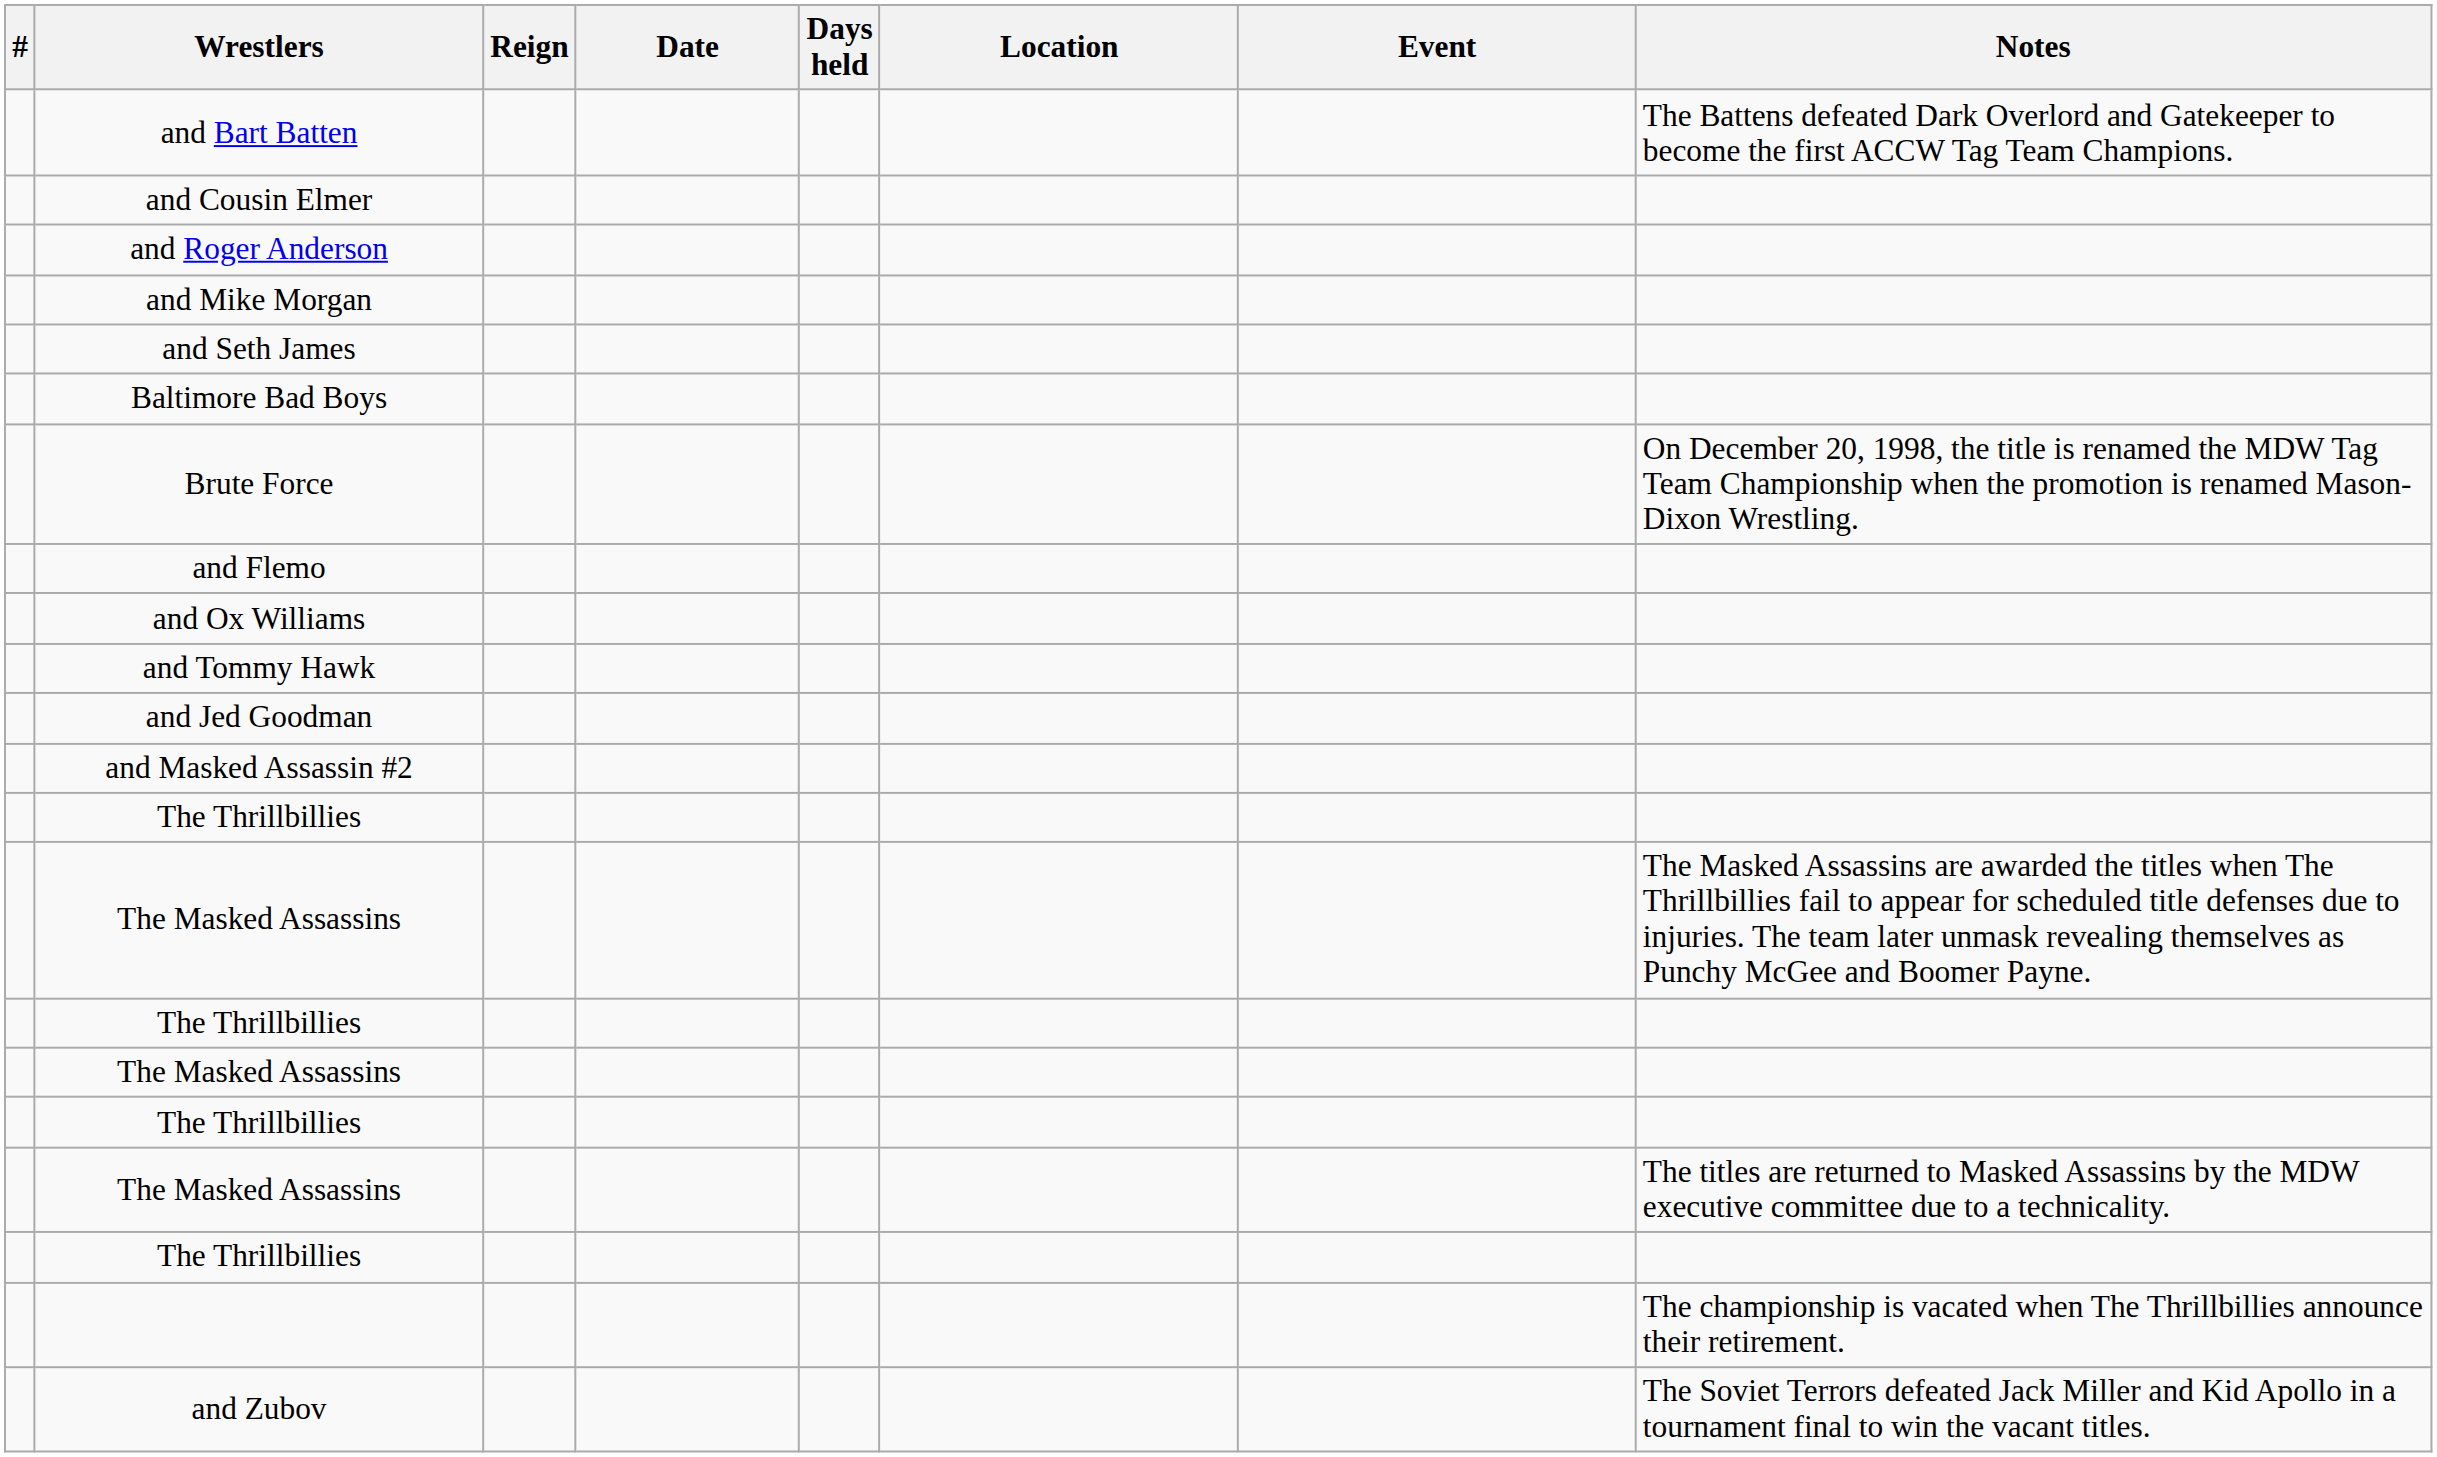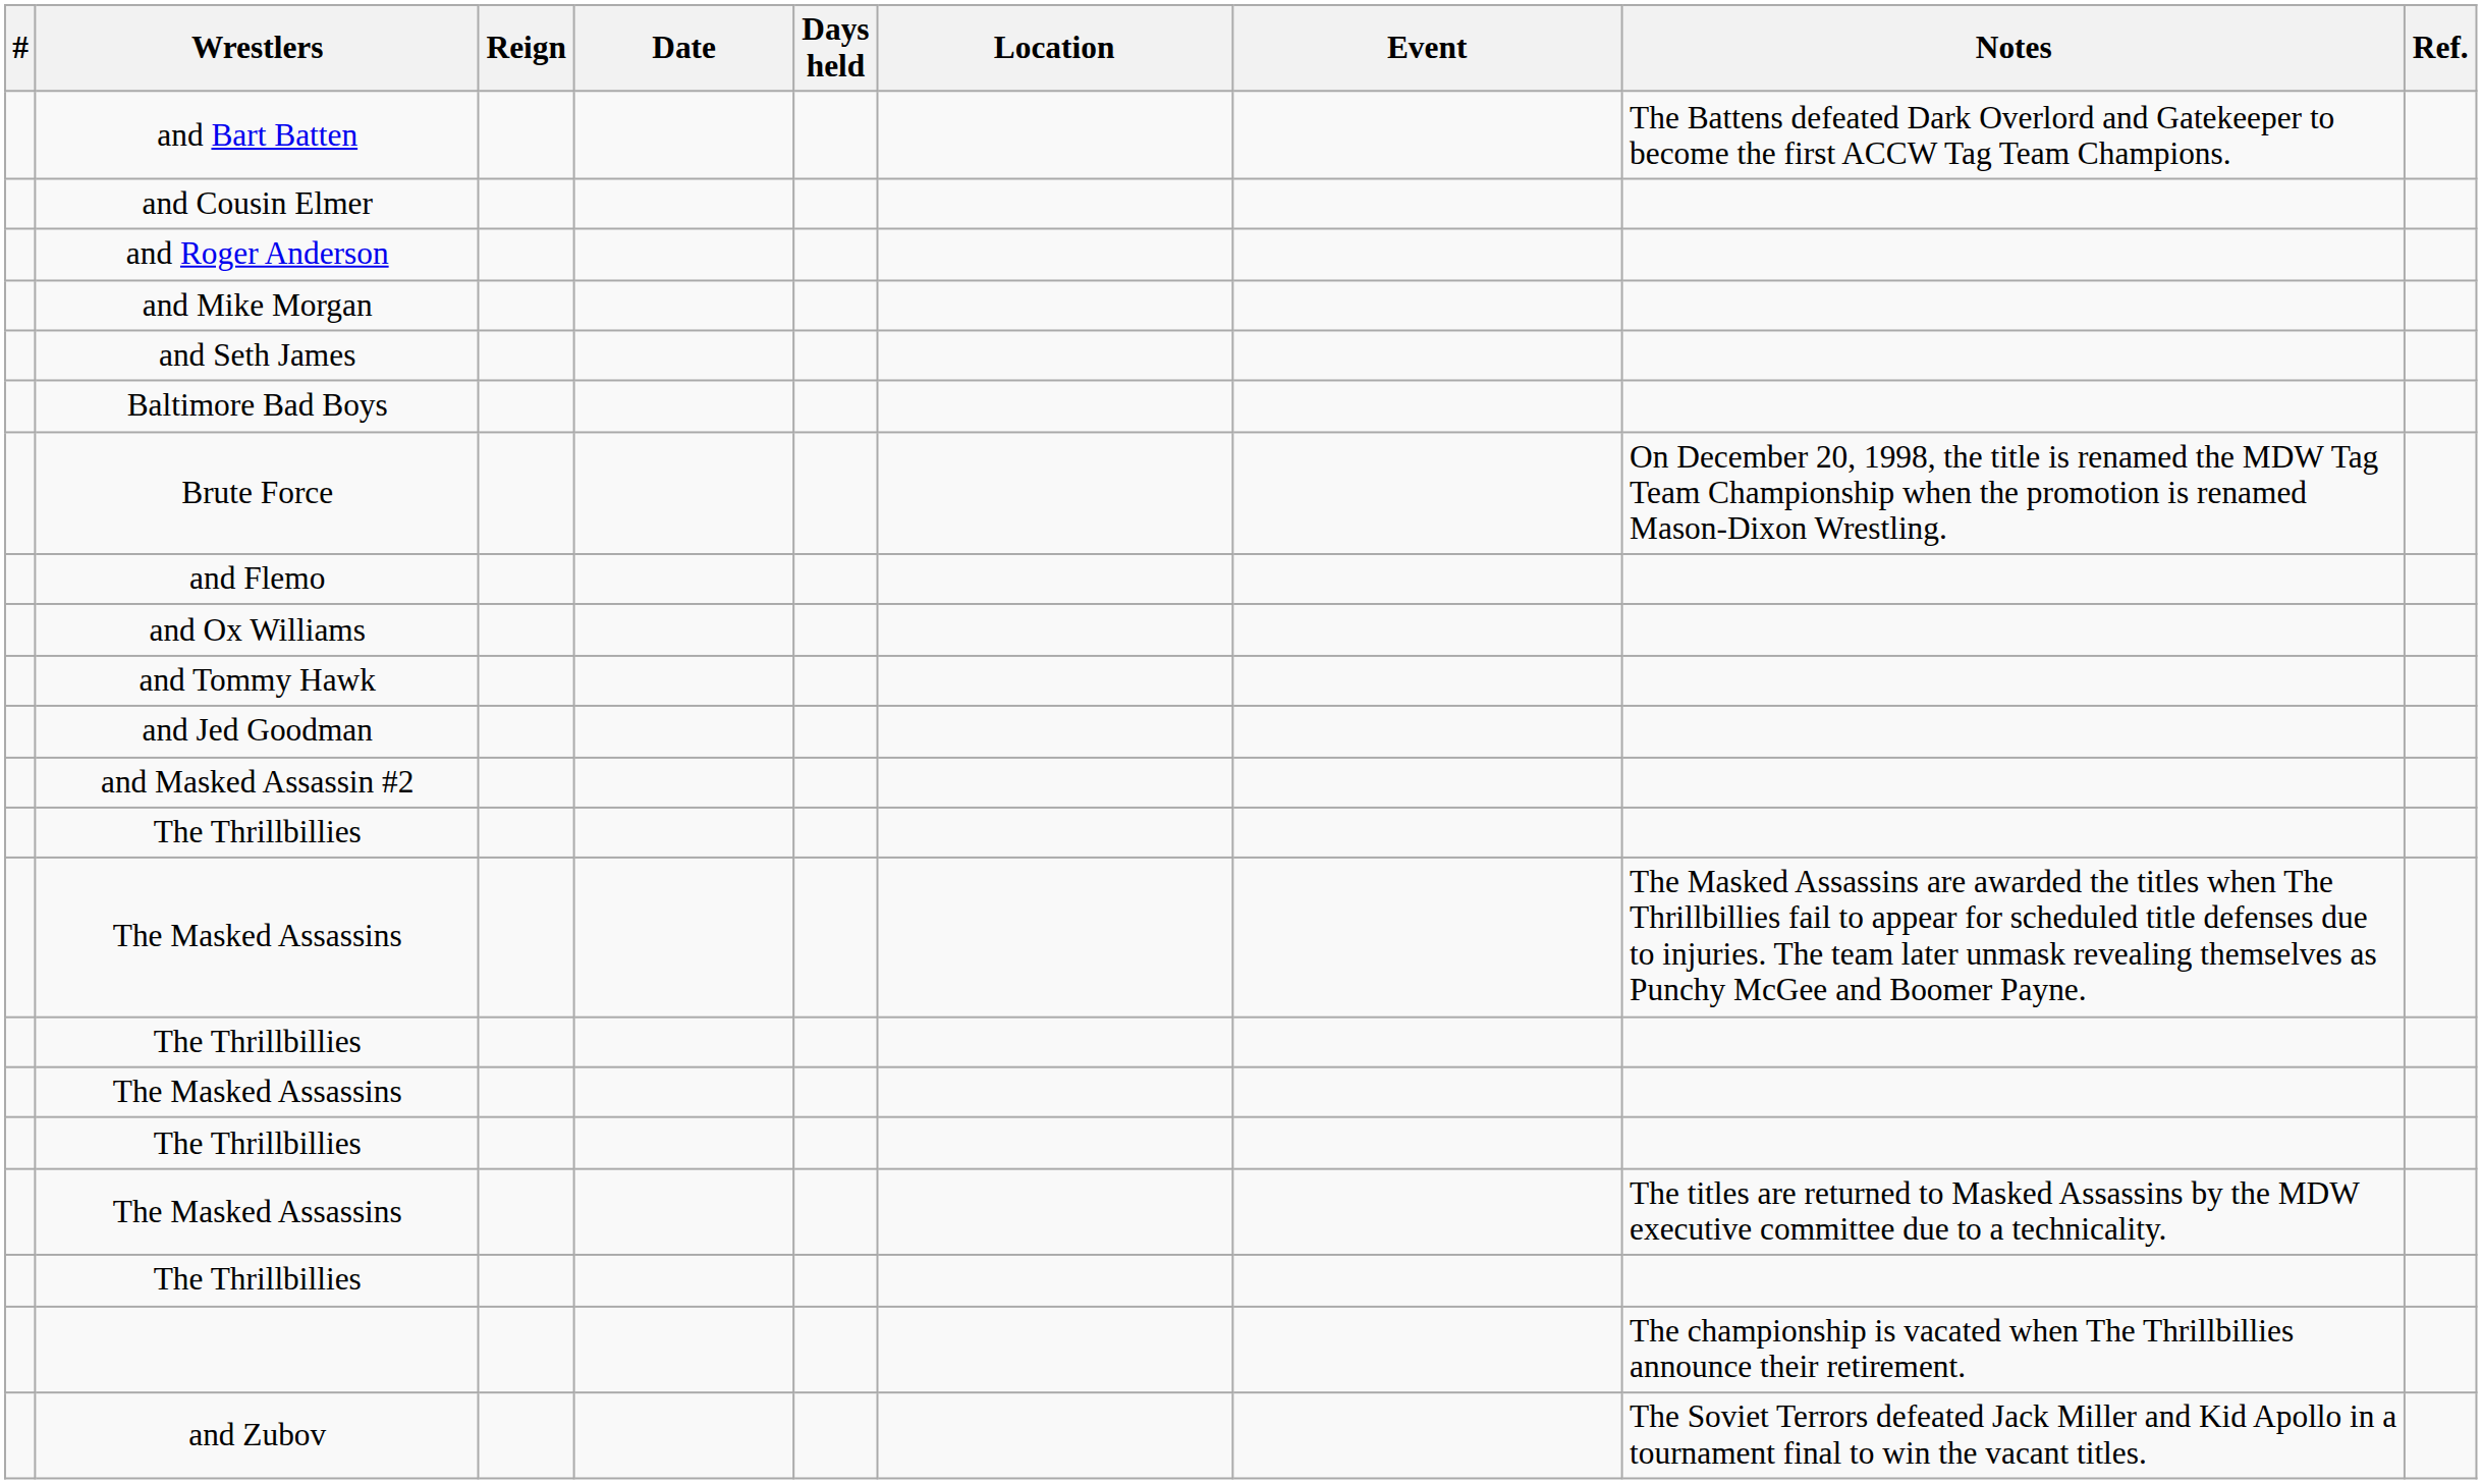+ column: Ref.
